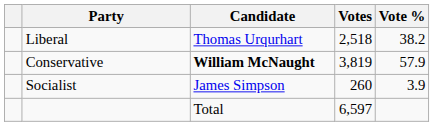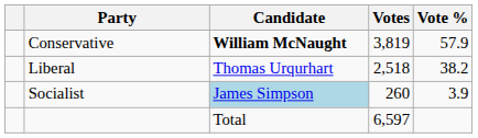rows swapped: Conservative <-> Liberal
Socialist | Candidate: no background -> lightblue background
